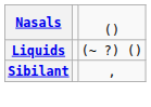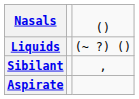+ row: Aspirate
